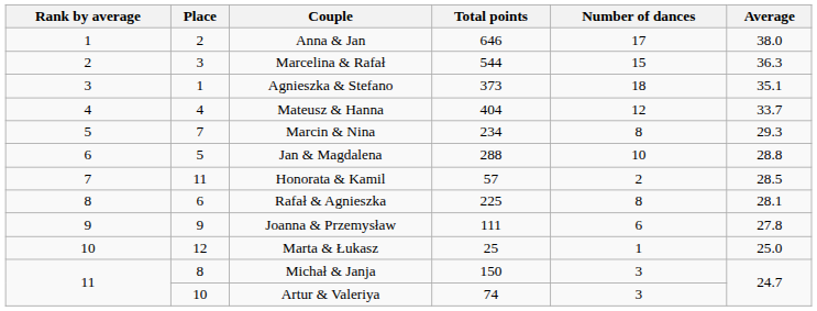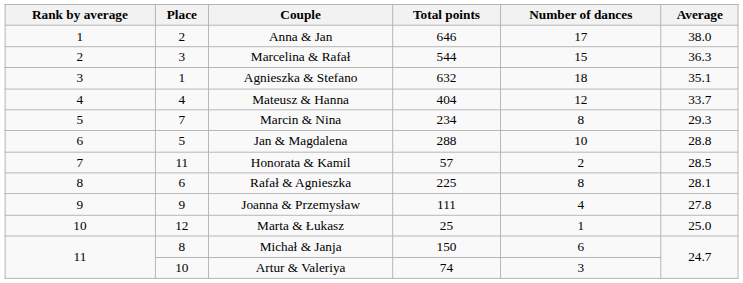Agnieszka & Stefano | Total points: 373 -> 632
Joanna & Przemysław | Number of dances: 6 -> 4
Michał & Janja | Number of dances: 3 -> 6
